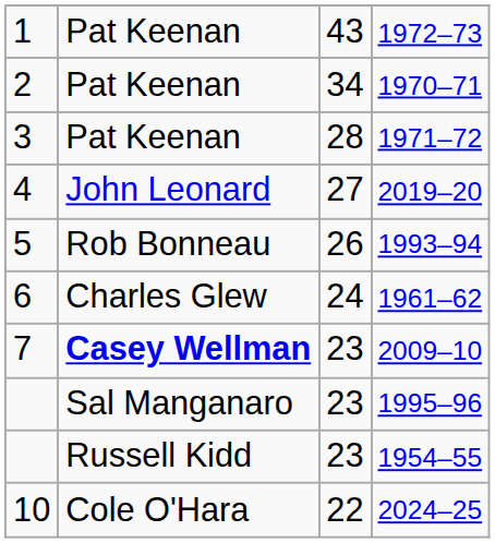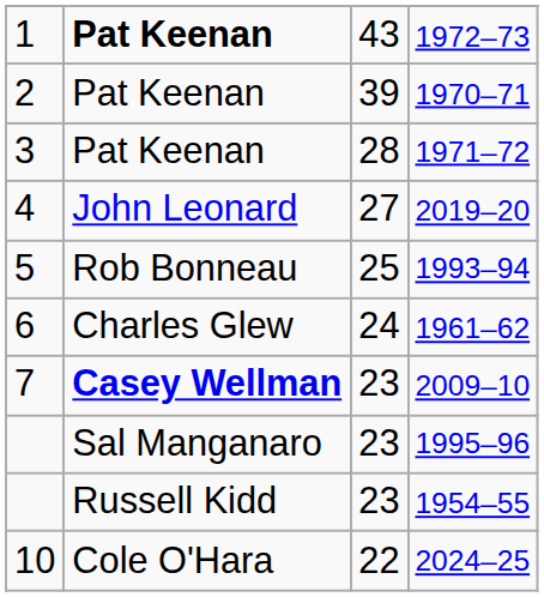1972–73 | column 2: normal -> bold
1970–71 | column 3: 34 -> 39
1993–94 | column 3: 26 -> 25
